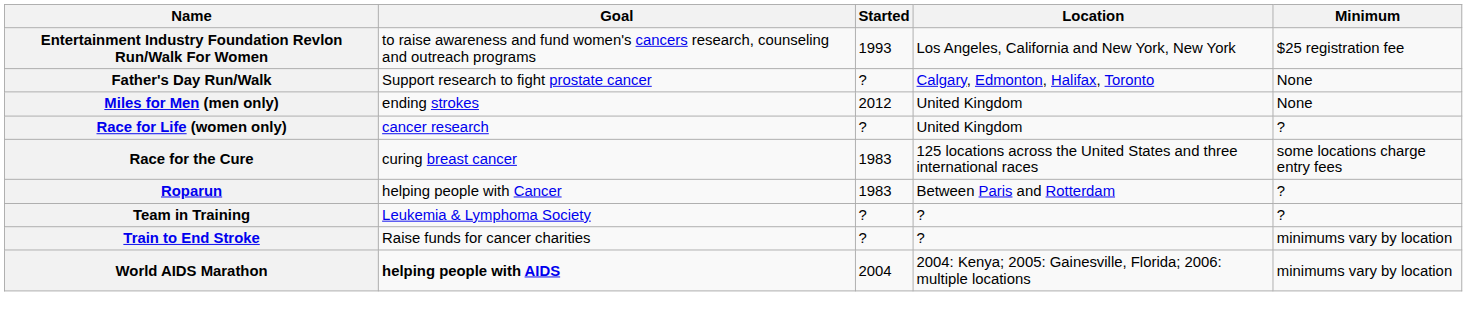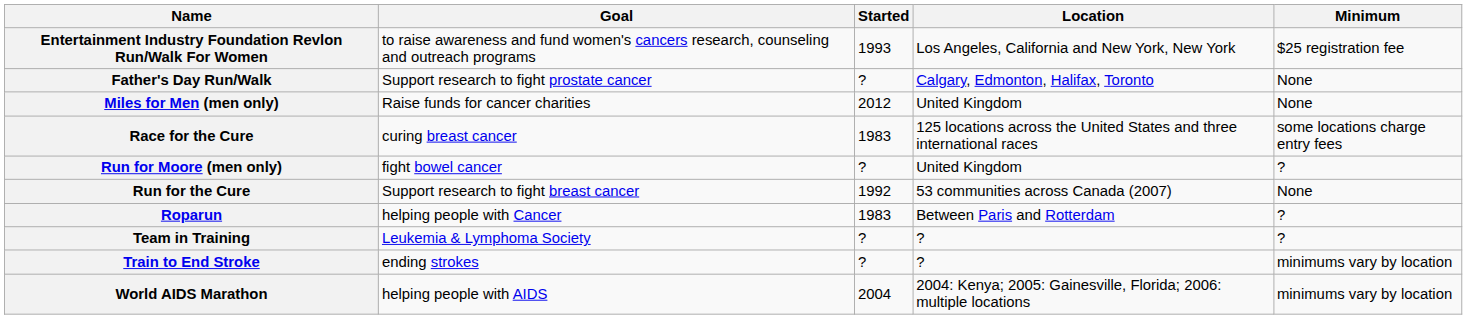Miles for Men (men only) | Goal: ending strokes -> Raise funds for cancer charities
- row: Race for Life (women only) | cancer research | ? | United Kingdom | ?
+ row: Run for Moore (men only) | fight bowel cancer | ? | United Kingdom | ?
+ row: Run for the Cure | Support research to fight breast cancer | 1992 | 53 communities across Canada (2007) | None
Train to End Stroke | Goal: Raise funds for cancer charities -> ending strokes
World AIDS Marathon | Goal: bold -> normal
